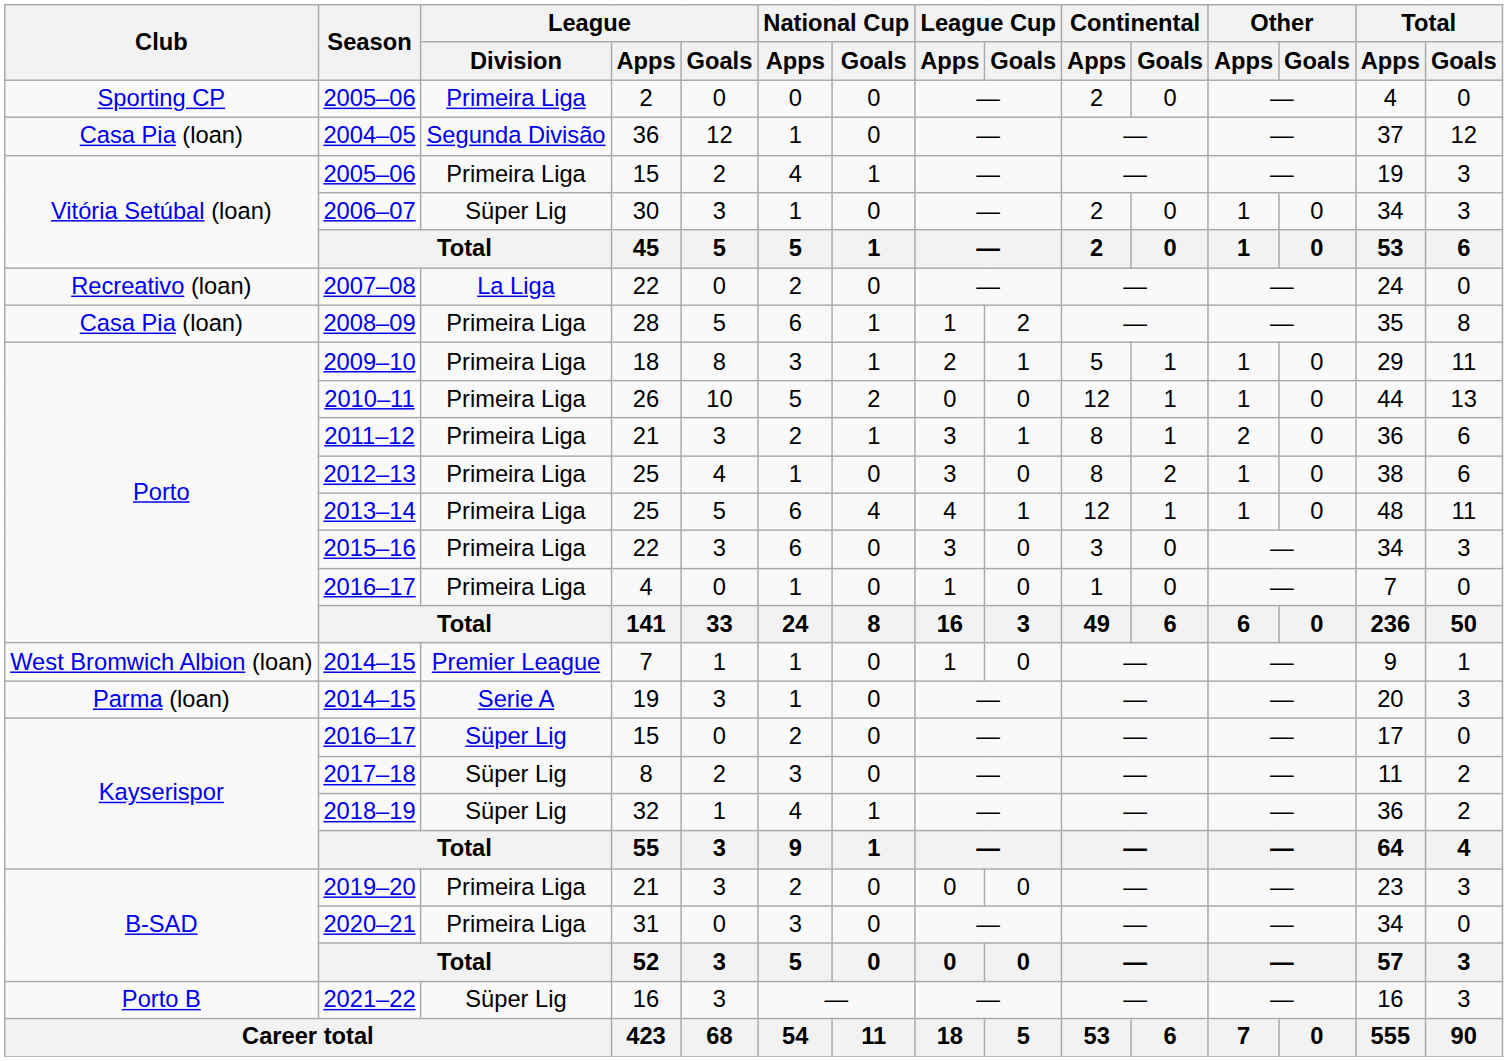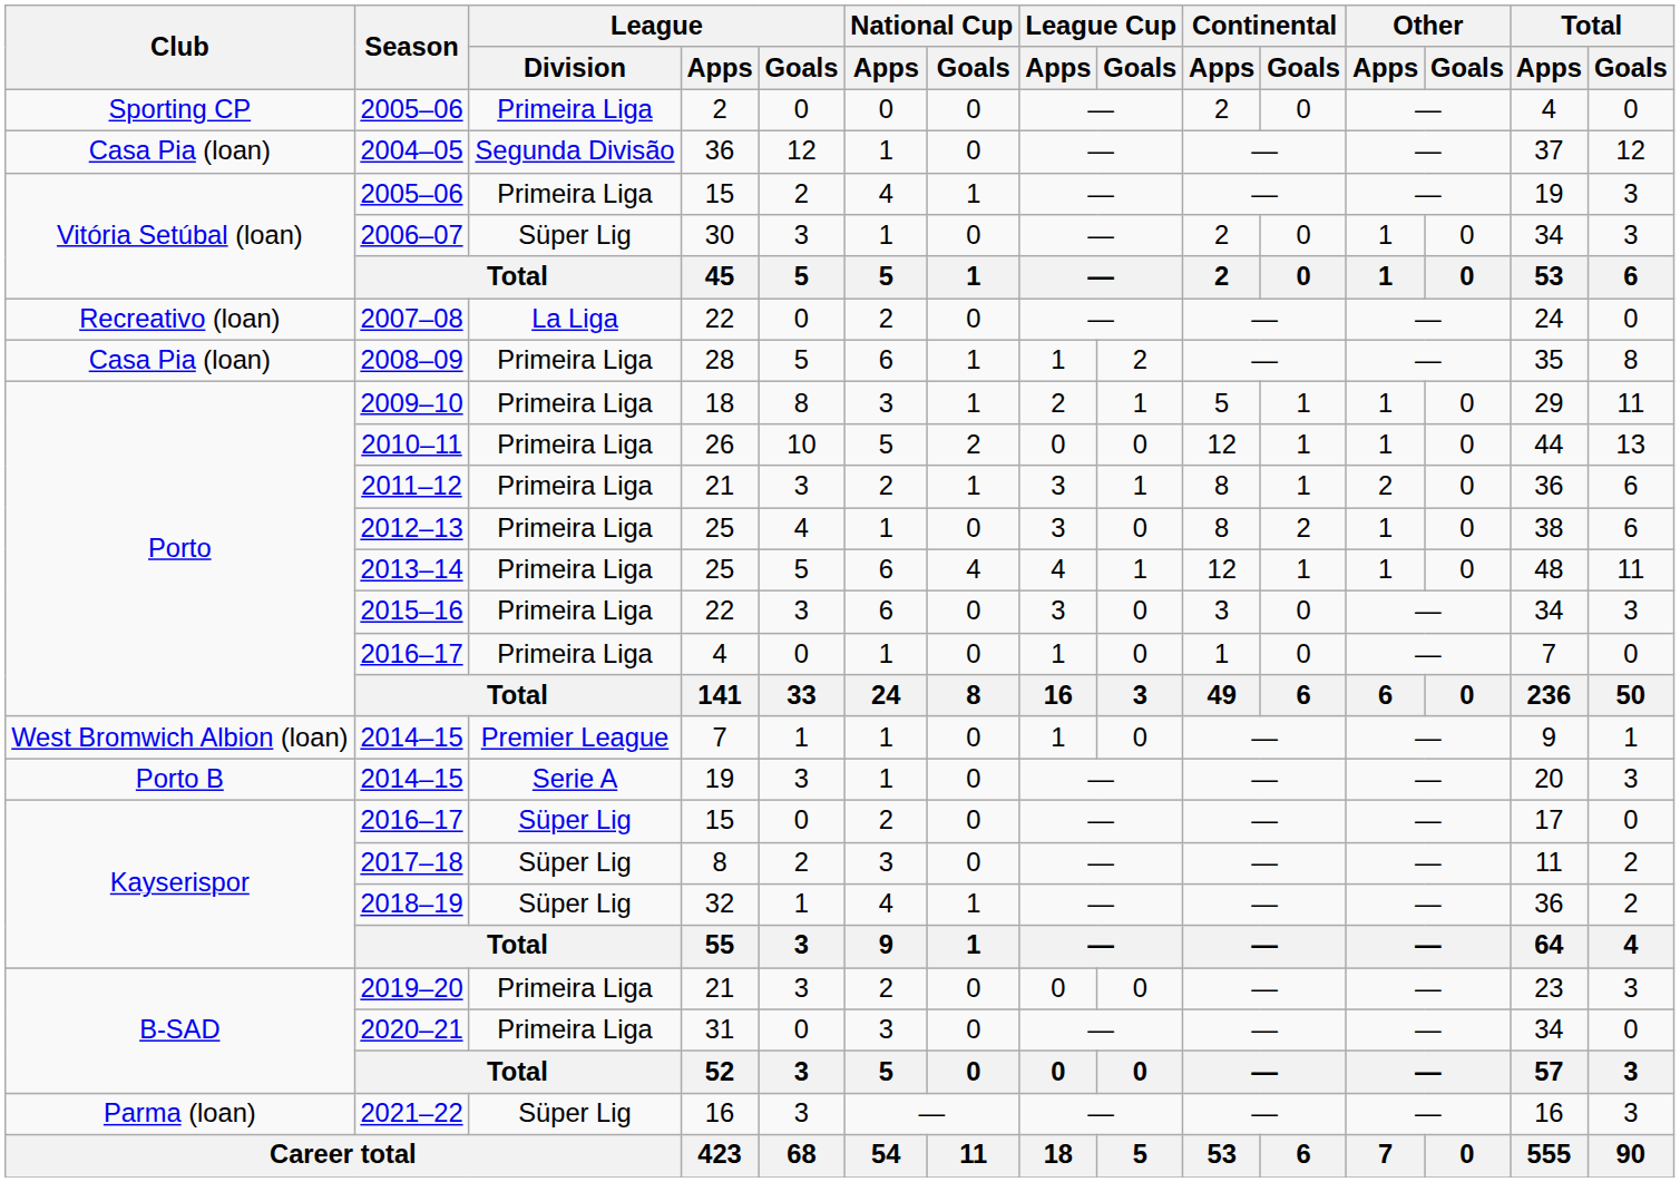2014–15 / 19 | Club: Parma (loan) -> Porto B
2021–22 | Club: Porto B -> Parma (loan)
